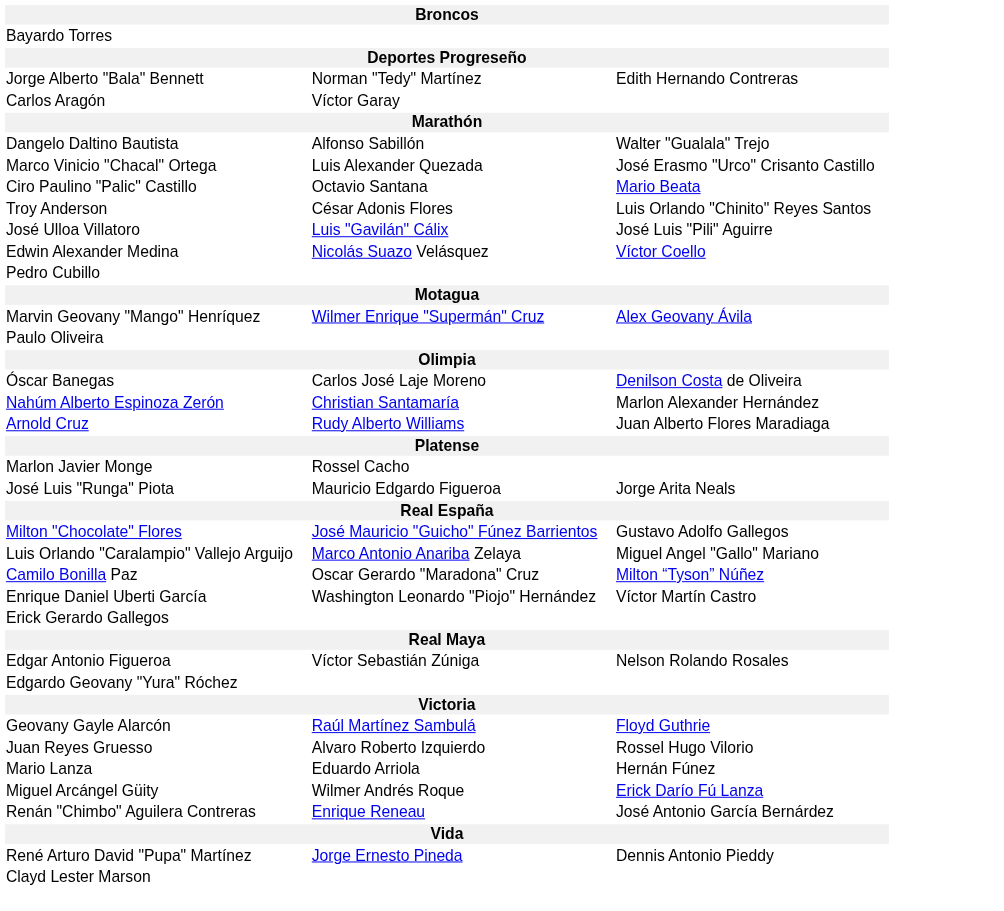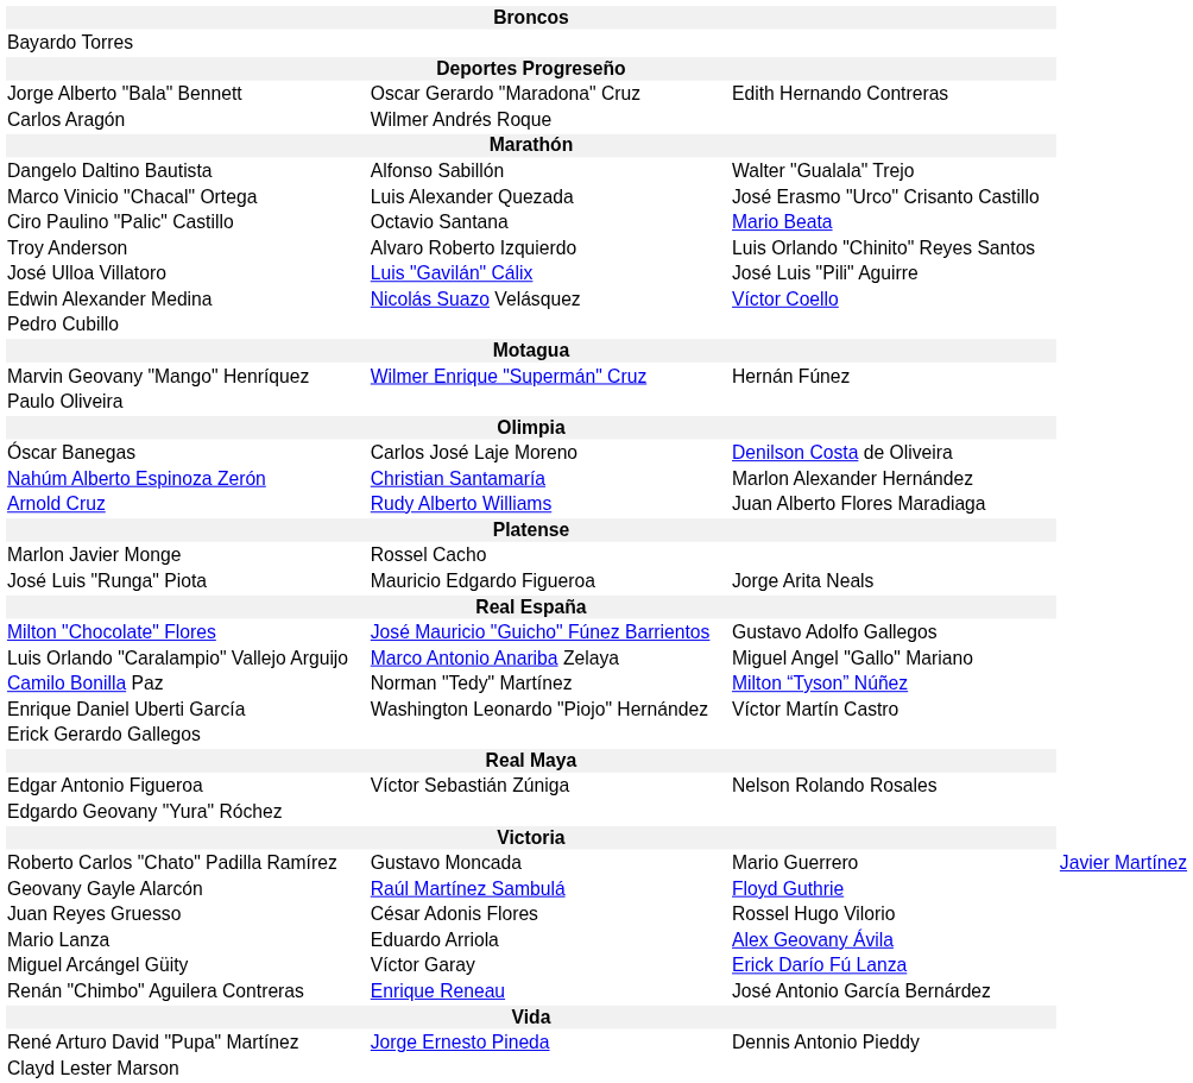Jorge Alberto "Bala" Bennett | column 2: Norman "Tedy" Martínez -> Oscar Gerardo "Maradona" Cruz
Carlos Aragón | column 2: Víctor Garay -> Wilmer Andrés Roque
Troy Anderson | column 2: César Adonis Flores -> Alvaro Roberto Izquierdo
Marvin Geovany "Mango" Henríquez | column 3: Alex Geovany Ávila -> Hernán Fúnez
Camilo Bonilla Paz | column 2: Oscar Gerardo "Maradona" Cruz -> Norman "Tedy" Martínez
+ row: Roberto Carlos "Chato" Padilla Ramírez | Gustavo Moncada | Mario Guerrero | Javier Martínez
Juan Reyes Gruesso | column 2: Alvaro Roberto Izquierdo -> César Adonis Flores
Mario Lanza | column 3: Hernán Fúnez -> Alex Geovany Ávila
Miguel Arcángel Güity | column 2: Wilmer Andrés Roque -> Víctor Garay
